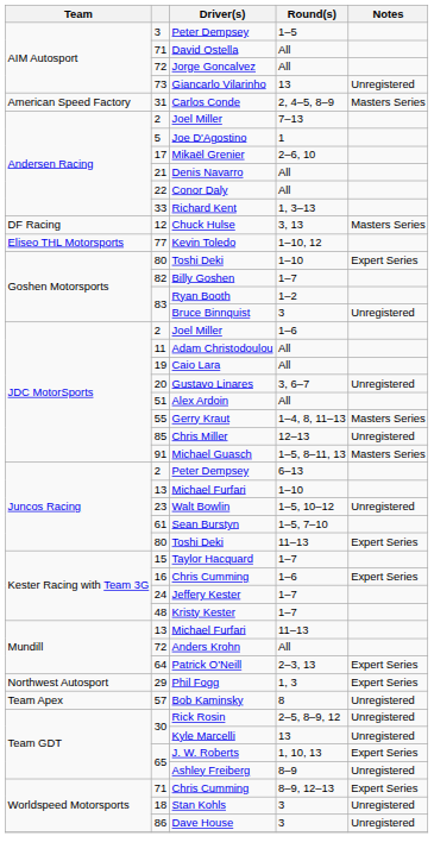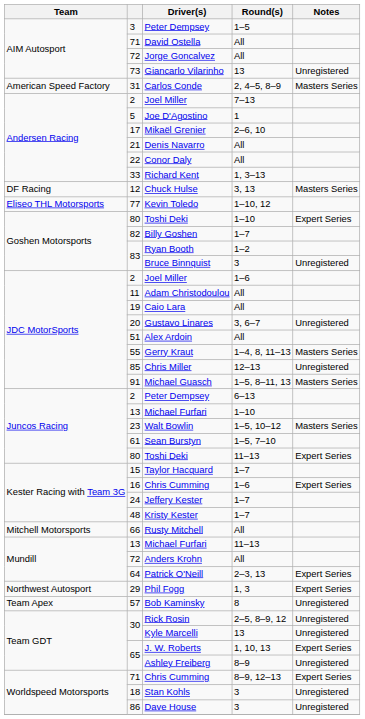Walt Bowlin | Notes: Unregistered -> Masters Series
+ row: Mitchell Motorsports | 66 | Rusty Mitchell | All
